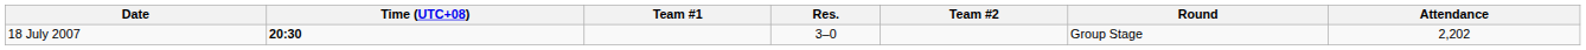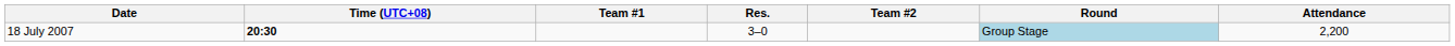18 July 2007 | Round: no background -> lightblue background
18 July 2007 | Attendance: 2,202 -> 2,200
